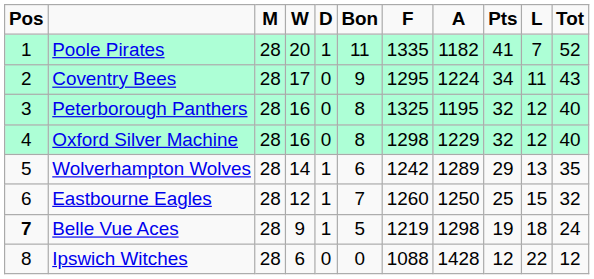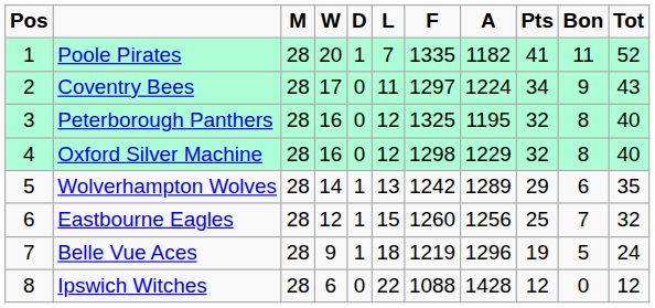columns swapped: L <-> Bon
Coventry Bees | F: 1295 -> 1297
Eastbourne Eagles | A: 1250 -> 1256
Belle Vue Aces | Pos: bold -> normal
Belle Vue Aces | A: 1298 -> 1296
